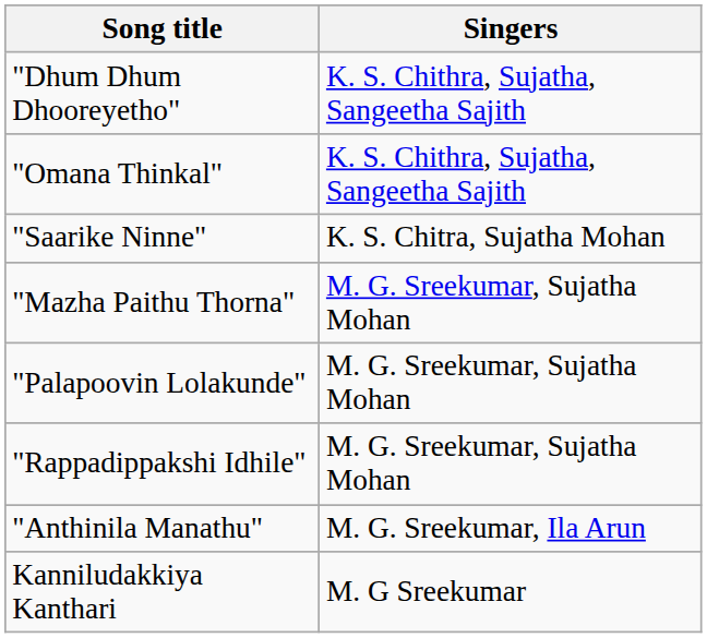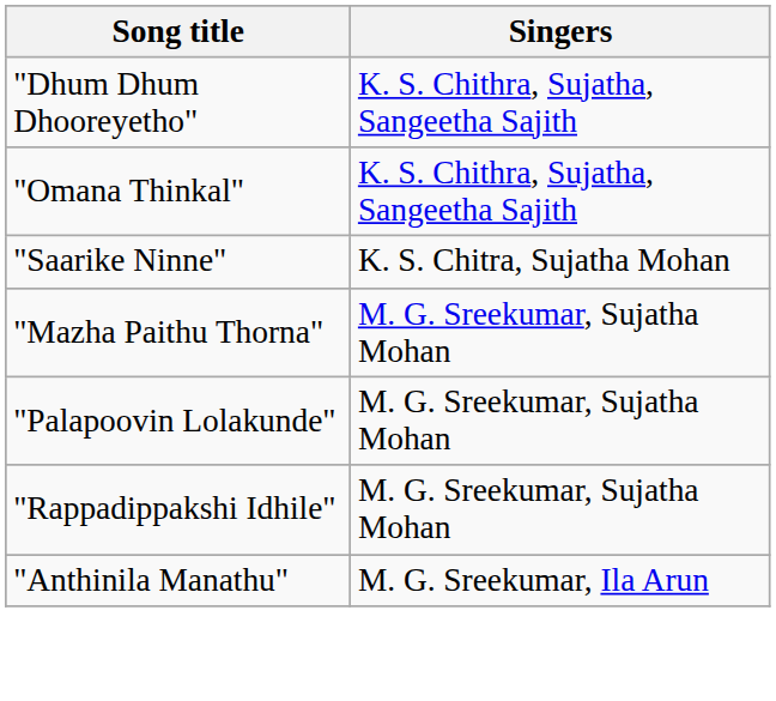- row: Kanniludakkiya Kanthari | M. G Sreekumar
